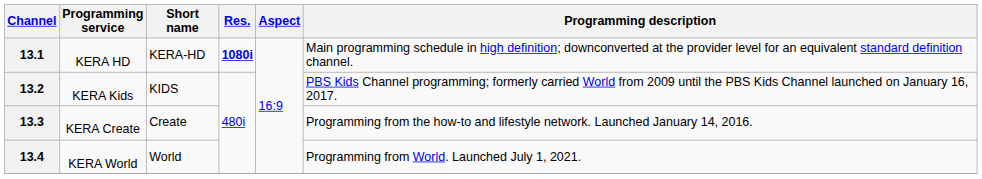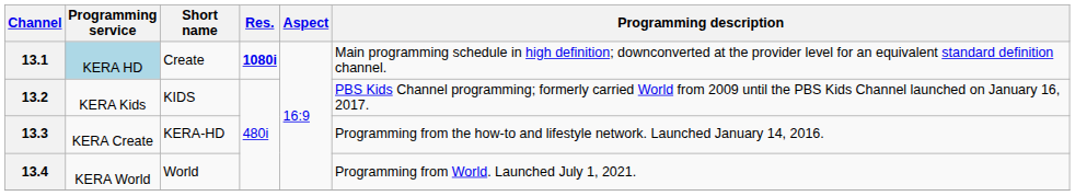13.1 | Programming service: no background -> lightblue background
13.1 | Short name: KERA-HD -> Create
13.3 | Short name: Create -> KERA-HD
